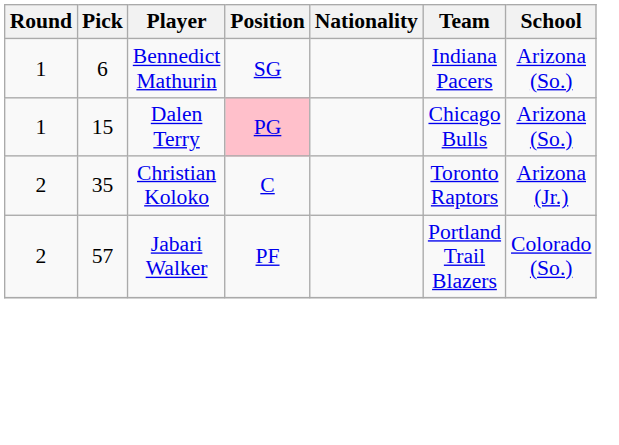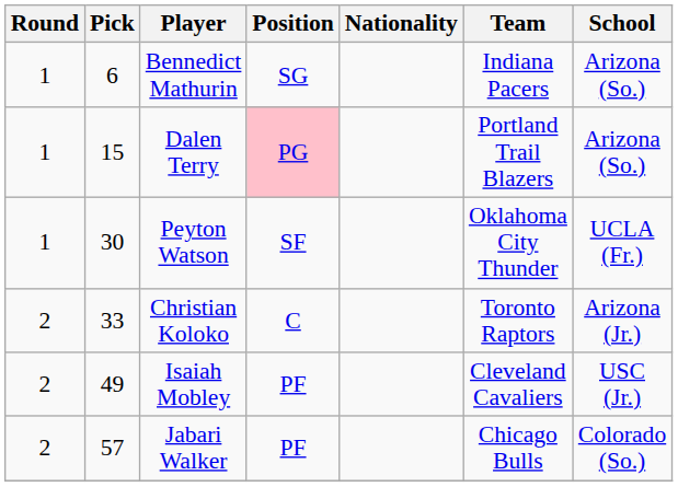Dalen Terry | Team: Chicago Bulls -> Portland Trail Blazers
+ row: 1 | 30 | Peyton Watson | SF | Oklahoma City Thunder | UCLA (Fr.)
Christian Koloko | Pick: 35 -> 33
+ row: 2 | 49 | Isaiah Mobley | PF | Cleveland Cavaliers | USC (Jr.)
Jabari Walker | Team: Portland Trail Blazers -> Chicago Bulls
